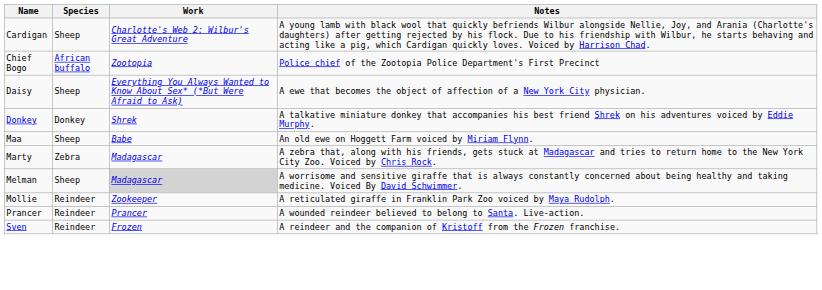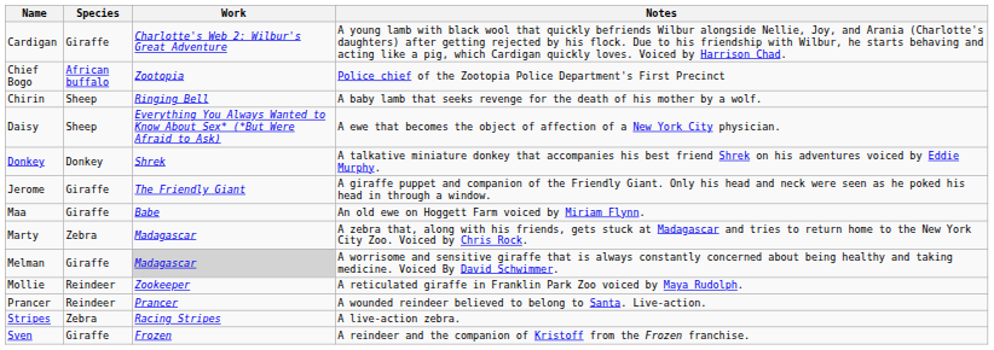Cardigan | Species: Sheep -> Giraffe
+ row: Chirin | Sheep | Ringing Bell | A baby lamb that seeks revenge for the death of his mother by a wolf.
+ row: Jerome | Giraffe | The Friendly Giant | A giraffe puppet and companion of the Friendly Giant. Only his head and neck were seen as he poked his head in through a window.
Maa | Species: Sheep -> Giraffe
Melman | Species: Sheep -> Giraffe
+ row: Stripes | Zebra | Racing Stripes | A live-action zebra.
Sven | Species: Reindeer -> Giraffe
